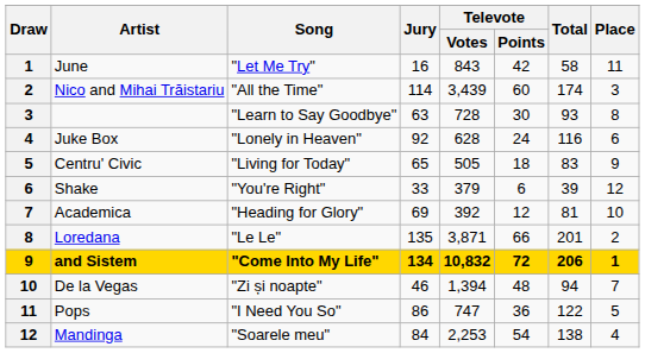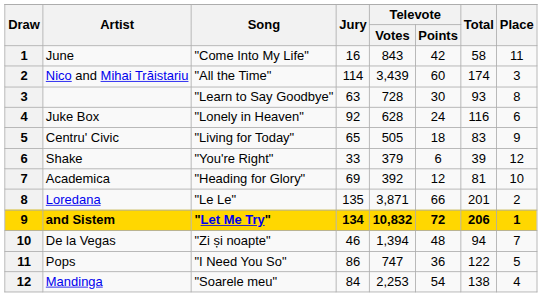June | Song: "Let Me Try" -> "Come Into My Life"
and Sistem | Song: "Come Into My Life" -> "Let Me Try"
